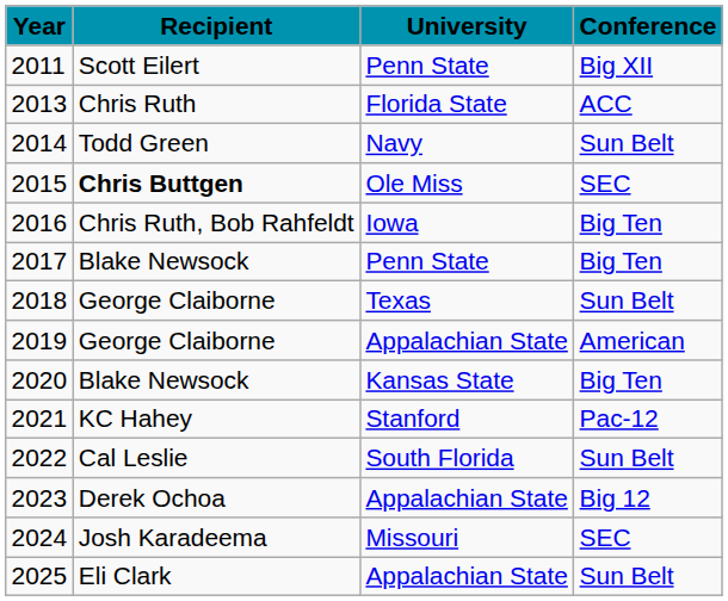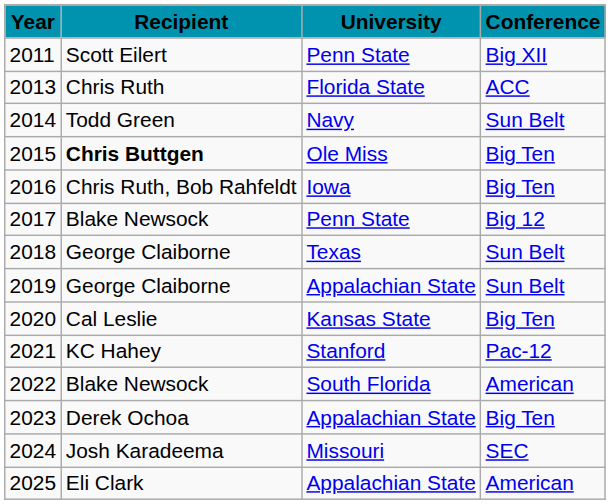2015 | Conference: SEC -> Big Ten
2017 | Conference: Big Ten -> Big 12
2019 | Conference: American -> Sun Belt
2020 | Recipient: Blake Newsock -> Cal Leslie
2022 | Recipient: Cal Leslie -> Blake Newsock
2022 | Conference: Sun Belt -> American
2023 | Conference: Big 12 -> Big Ten
2025 | Conference: Sun Belt -> American
